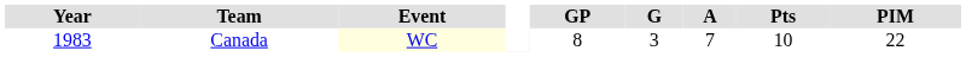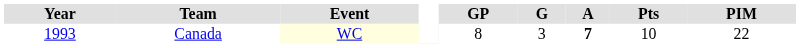Canada | Year: 1983 -> 1993
Canada | A: normal -> bold
